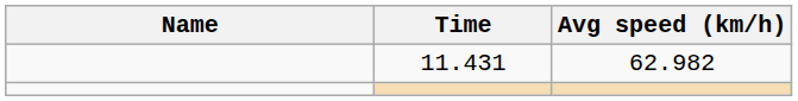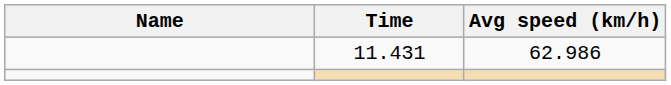11.431 | Avg speed (km/h): 62.982 -> 62.986
